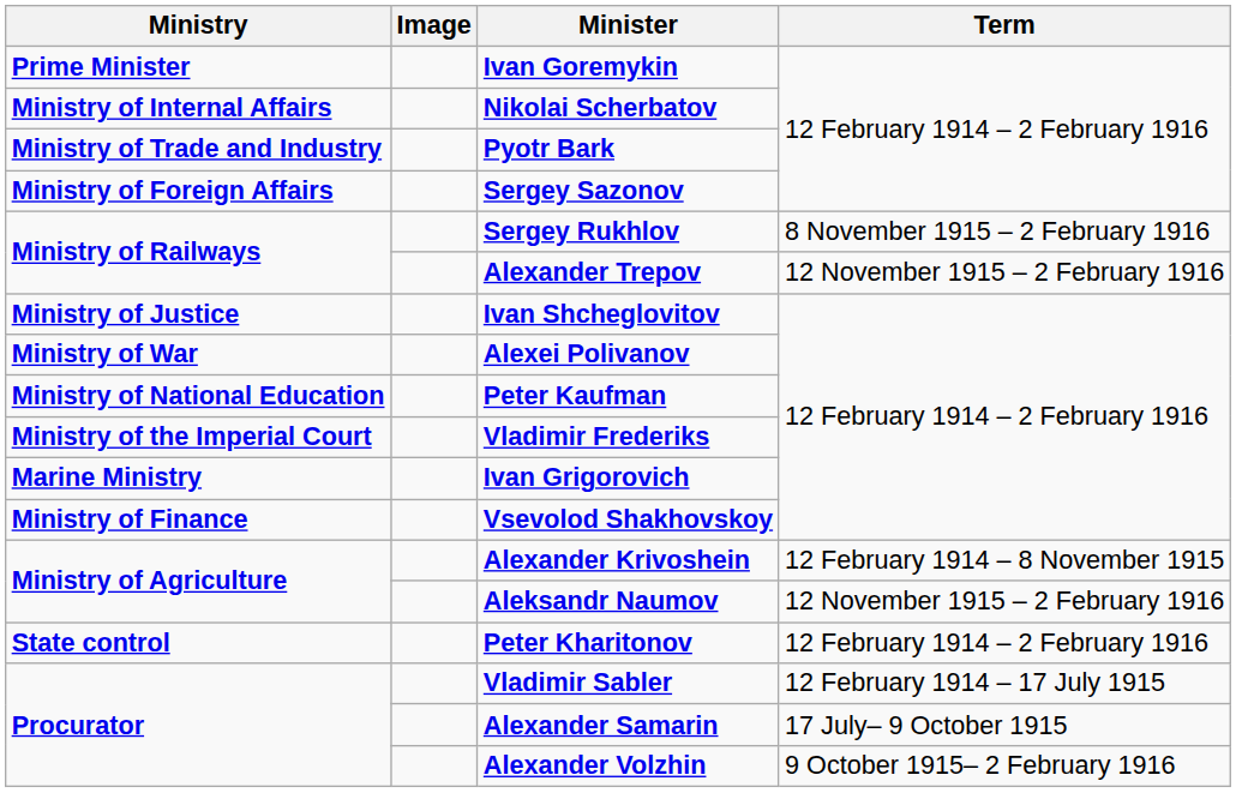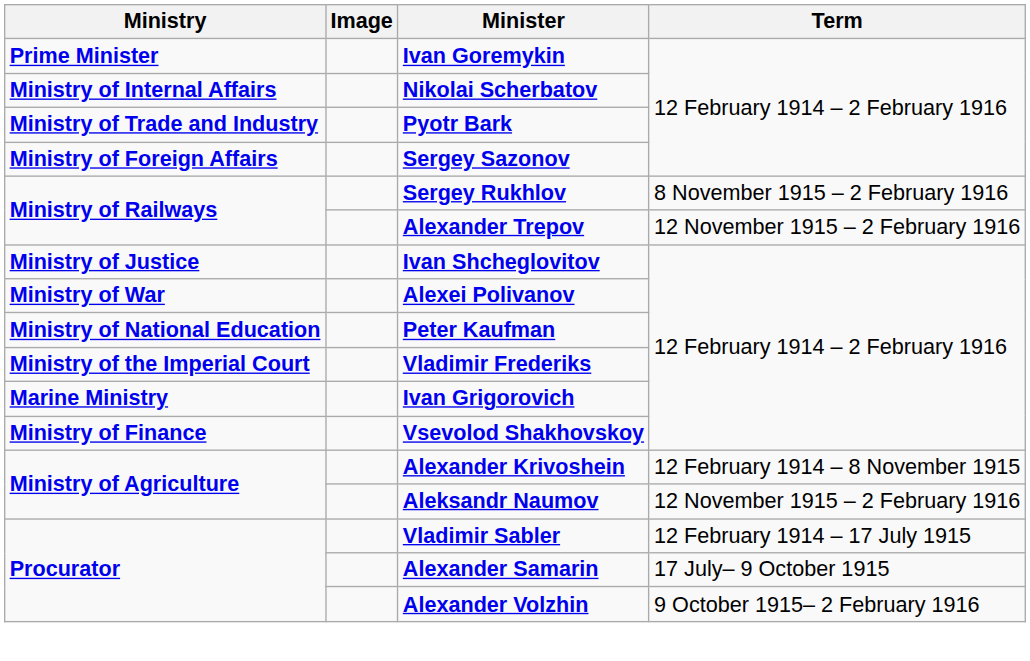- row: State control | Peter Kharitonov | 12 February 1914 – 2 February 1916
